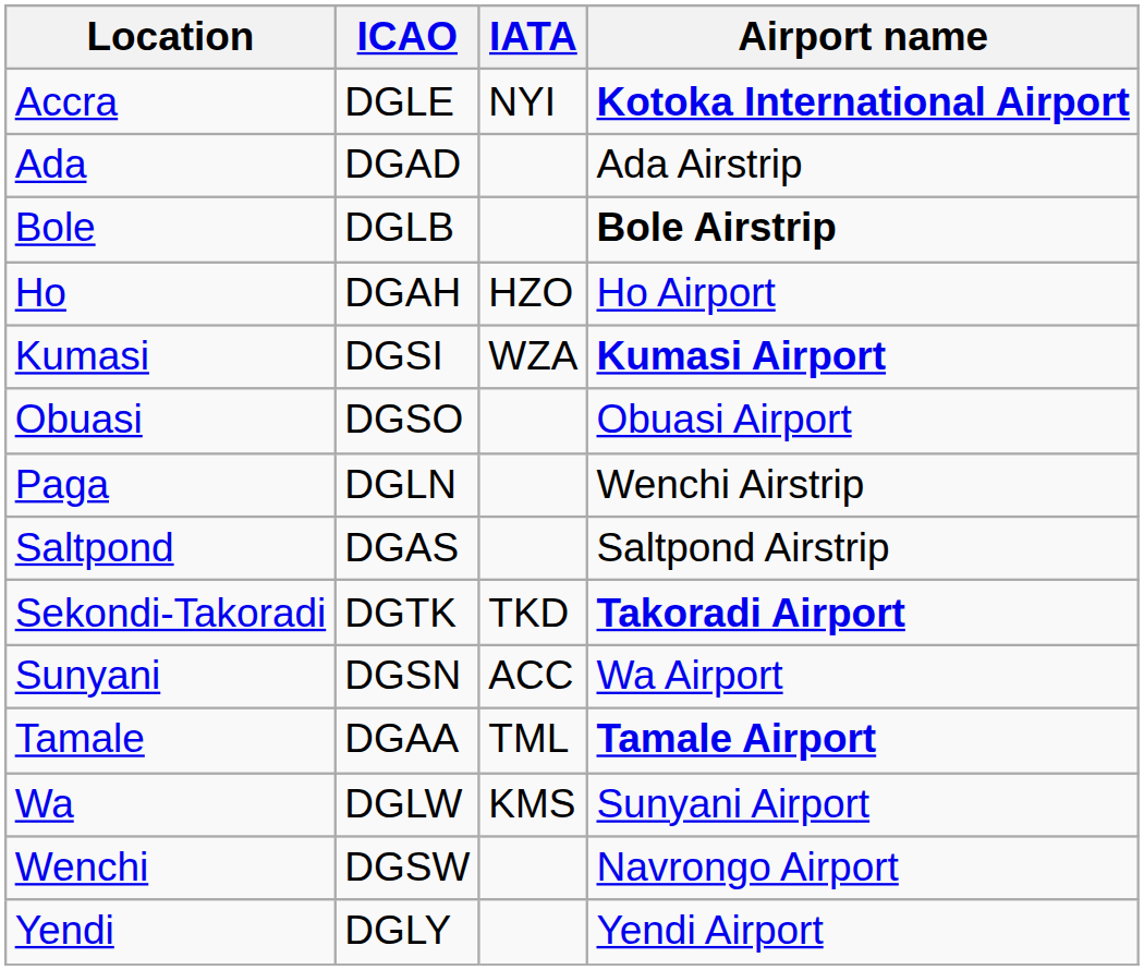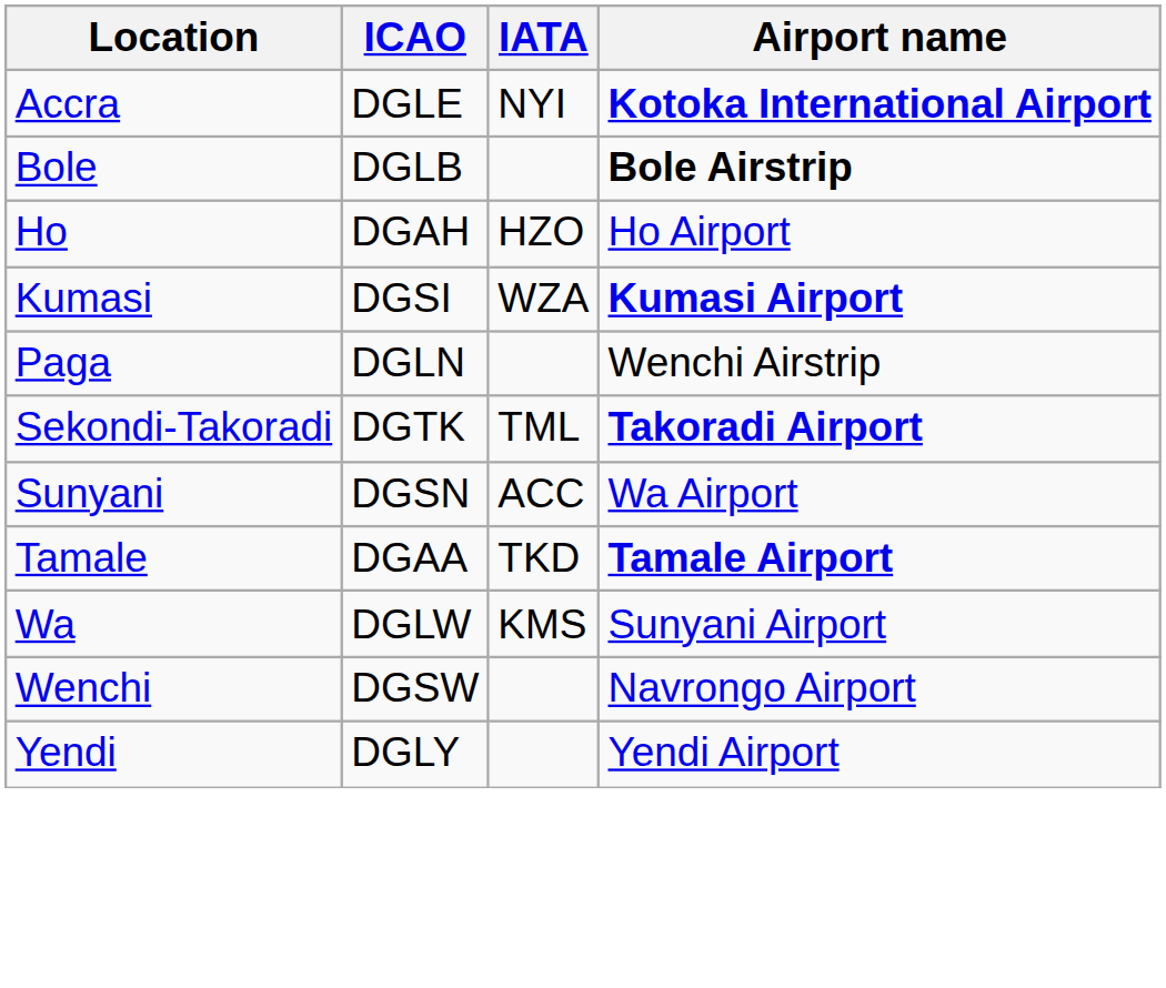- row: Ada | DGAD | Ada Airstrip
- row: Obuasi | DGSO | Obuasi Airport
- row: Saltpond | DGAS | Saltpond Airstrip
Sekondi-Takoradi | IATA: TKD -> TML
Tamale | IATA: TML -> TKD
